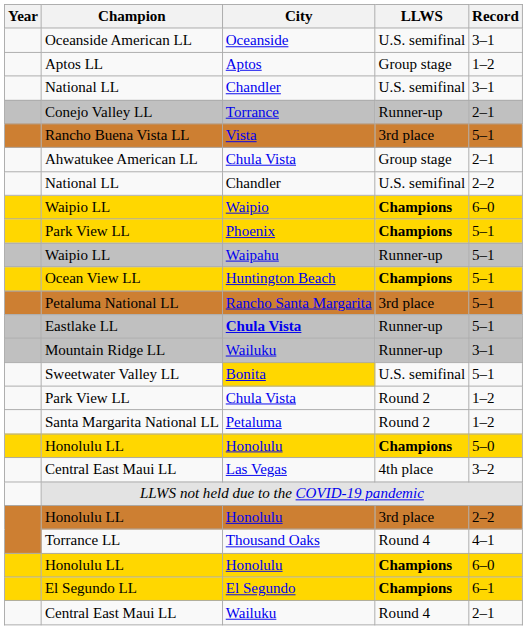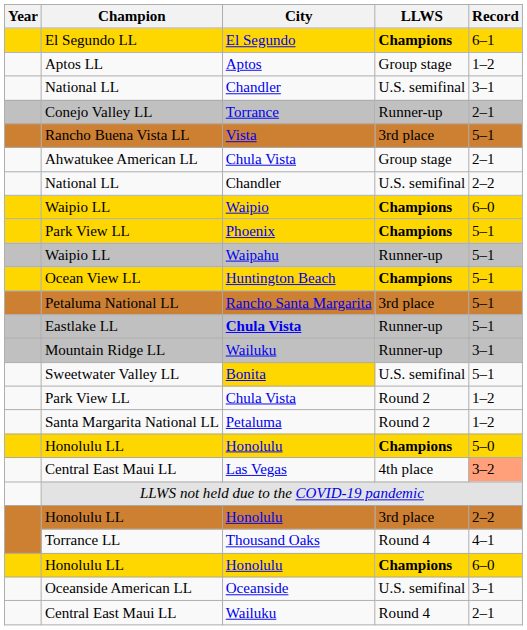rows swapped: Oceanside American LL <-> El Segundo LL
Central East Maui LL / 4th place | Record: no background -> lightsalmon background
